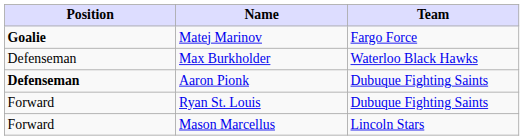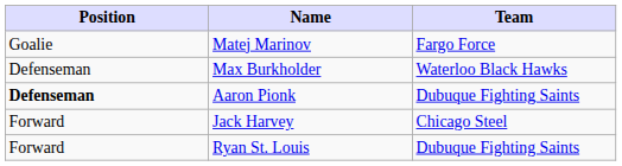Matej Marinov | Position: bold -> normal
+ row: Forward | Jack Harvey | Chicago Steel
- row: Forward | Mason Marcellus | Lincoln Stars
